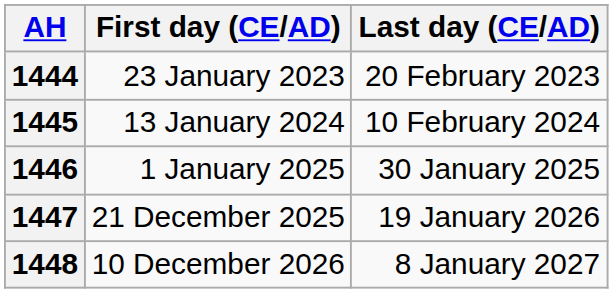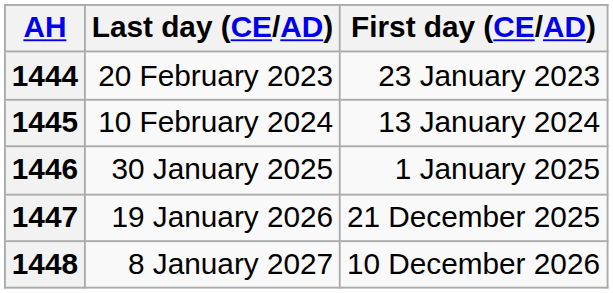columns swapped: First day (CE/AD) <-> Last day (CE/AD)
